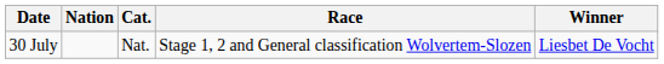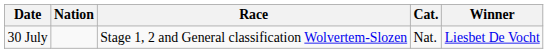columns swapped: Race <-> Cat.
